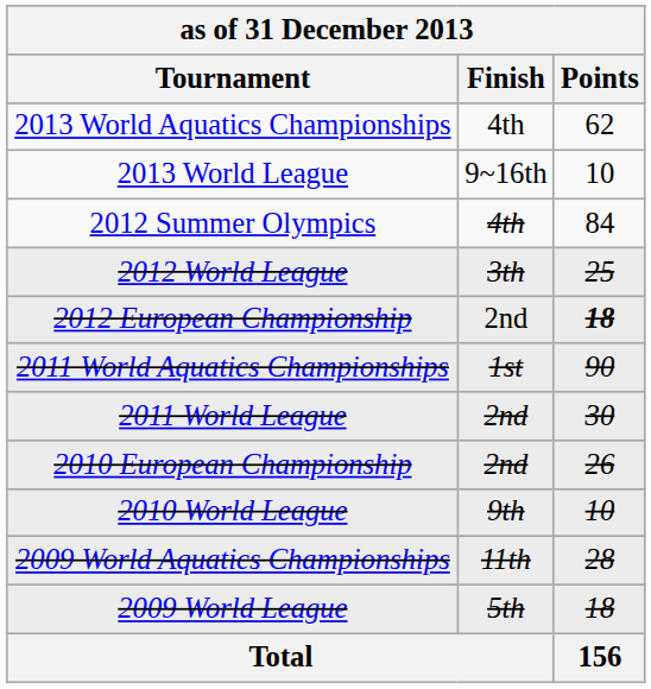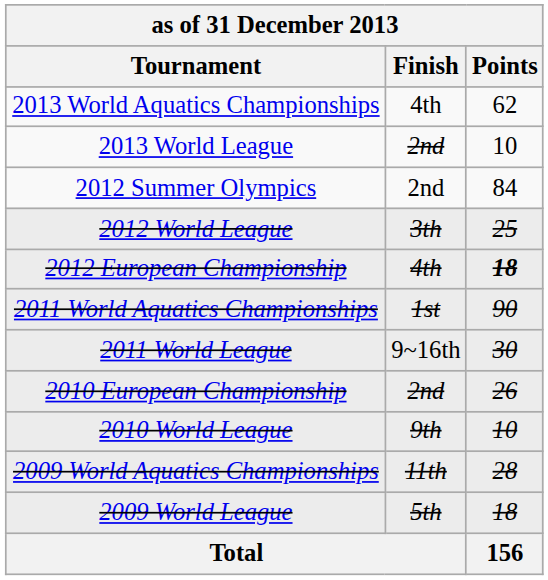2013 World League | Finish: 9~16th -> 2nd
2012 Summer Olympics | Finish: 4th -> 2nd
2012 European Championship | Finish: 2nd -> 4th
2011 World League | Finish: 2nd -> 9~16th
